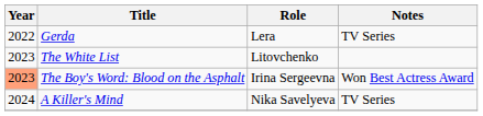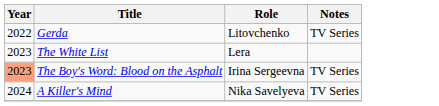Gerda | Role: Lera -> Litovchenko
The White List | Role: Litovchenko -> Lera
The Boy's Word: Blood on the Asphalt | Notes: Won Best Actress Award -> TV Series
